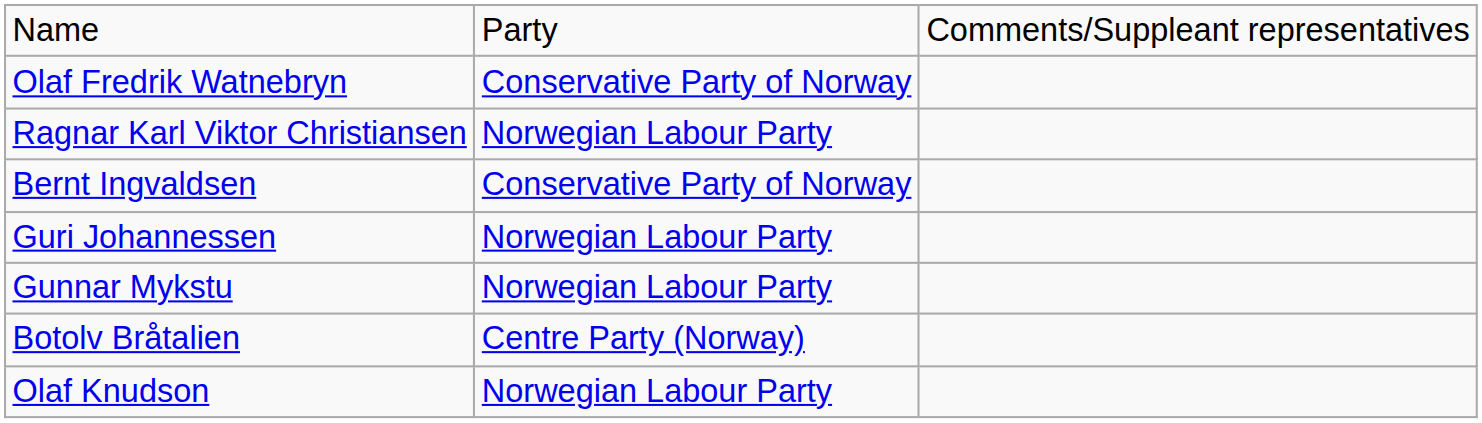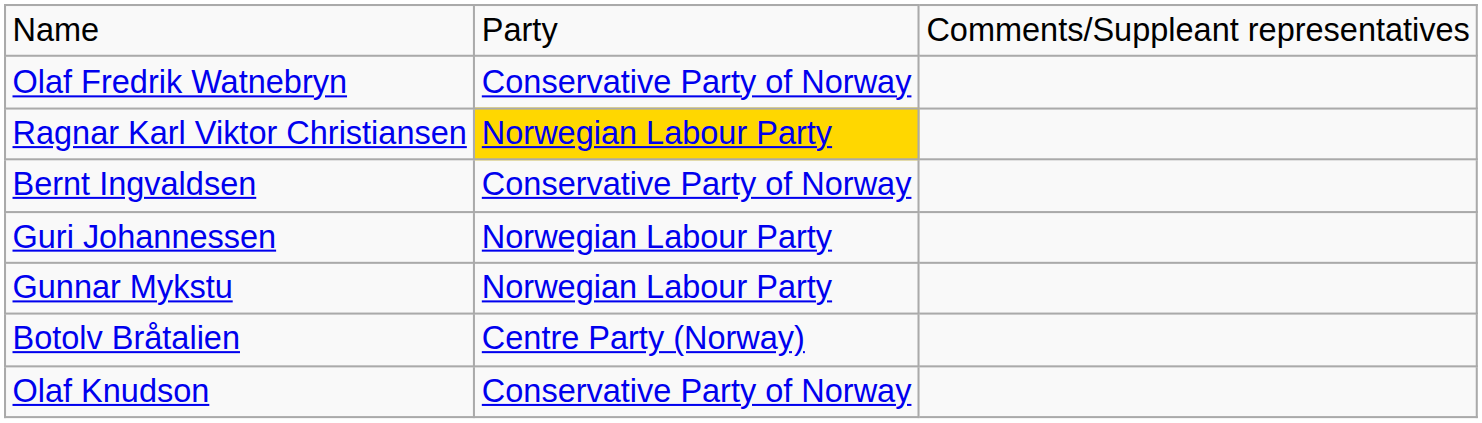Ragnar Karl Viktor Christiansen | column 2: no background -> gold background
Olaf Knudson | column 2: Norwegian Labour Party -> Conservative Party of Norway
